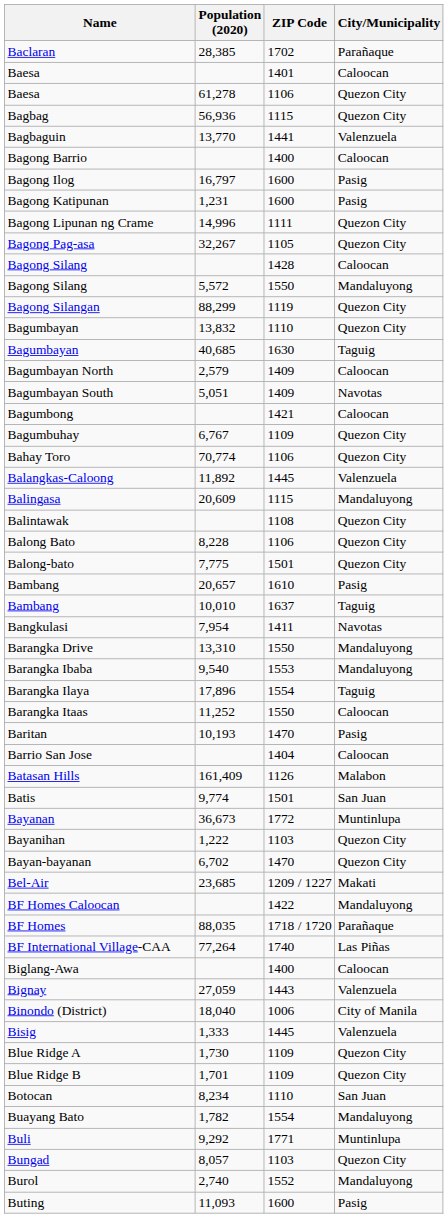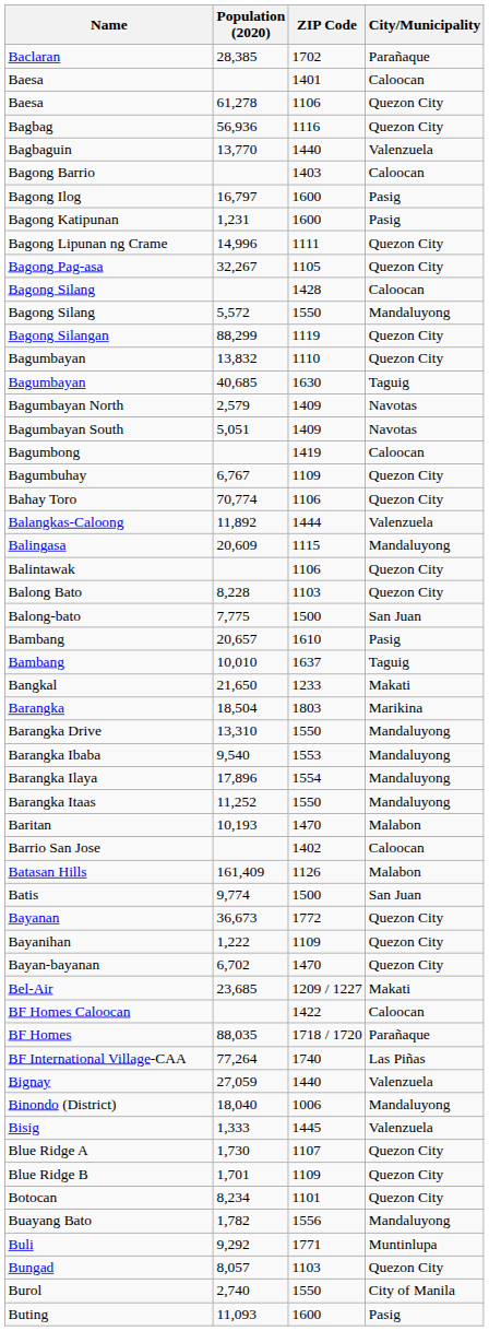Bagbag | ZIP Code: 1115 -> 1116
Bagbaguin | ZIP Code: 1441 -> 1440
Bagong Barrio | ZIP Code: 1400 -> 1403
Bagumbayan North | City/Municipality: Caloocan -> Navotas
Bagumbong | ZIP Code: 1421 -> 1419
Balangkas-Caloong | ZIP Code: 1445 -> 1444
Balintawak | ZIP Code: 1108 -> 1106
Balong Bato | ZIP Code: 1106 -> 1103
Balong-bato | ZIP Code: 1501 -> 1500
Balong-bato | City/Municipality: Quezon City -> San Juan
+ row: Bangkal | 21,650 | 1233 | Makati
- row: Bangkulasi | 7,954 | 1411 | Navotas
+ row: Barangka | 18,504 | 1803 | Marikina
Barangka Ilaya | City/Municipality: Taguig -> Mandaluyong
Barangka Itaas | City/Municipality: Caloocan -> Mandaluyong
Baritan | City/Municipality: Pasig -> Malabon
Barrio San Jose | ZIP Code: 1404 -> 1402
Batis | ZIP Code: 1501 -> 1500
Bayanan | City/Municipality: Muntinlupa -> Quezon City
Bayanihan | ZIP Code: 1103 -> 1109
BF Homes Caloocan | City/Municipality: Mandaluyong -> Caloocan
- row: Biglang-Awa | 1400 | Caloocan
Bignay | ZIP Code: 1443 -> 1440
Binondo (District) | City/Municipality: City of Manila -> Mandaluyong
Blue Ridge A | ZIP Code: 1109 -> 1107
Botocan | ZIP Code: 1110 -> 1101
Botocan | City/Municipality: San Juan -> Quezon City
Buayang Bato | ZIP Code: 1554 -> 1556
Burol | ZIP Code: 1552 -> 1550
Burol | City/Municipality: Mandaluyong -> City of Manila
